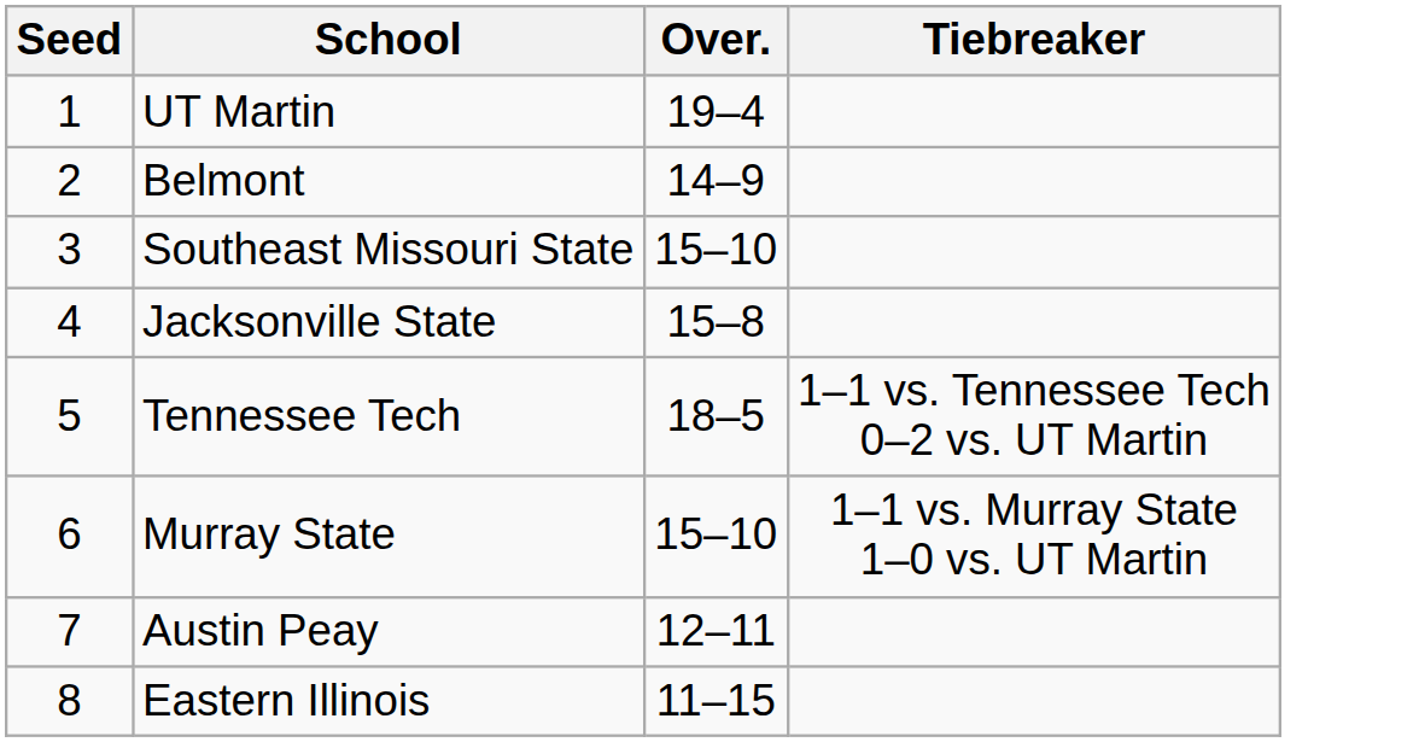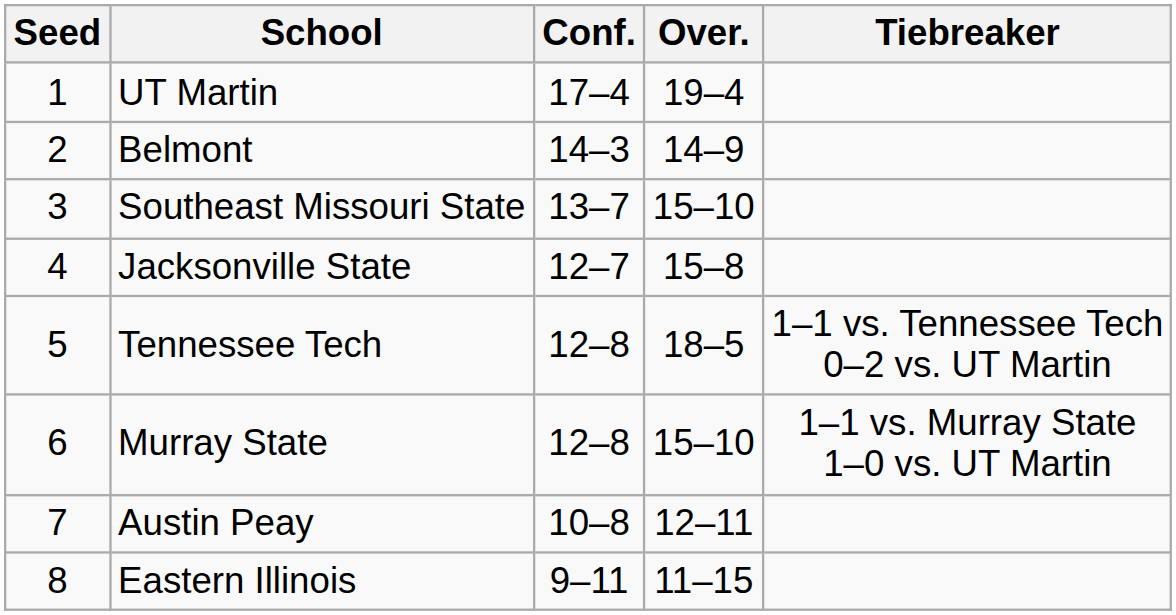+ column: Conf. | 17–4 | 14–3 | 13–7 | 12–7 | 12–8 | 12–8 | 10–8 | 9–11
